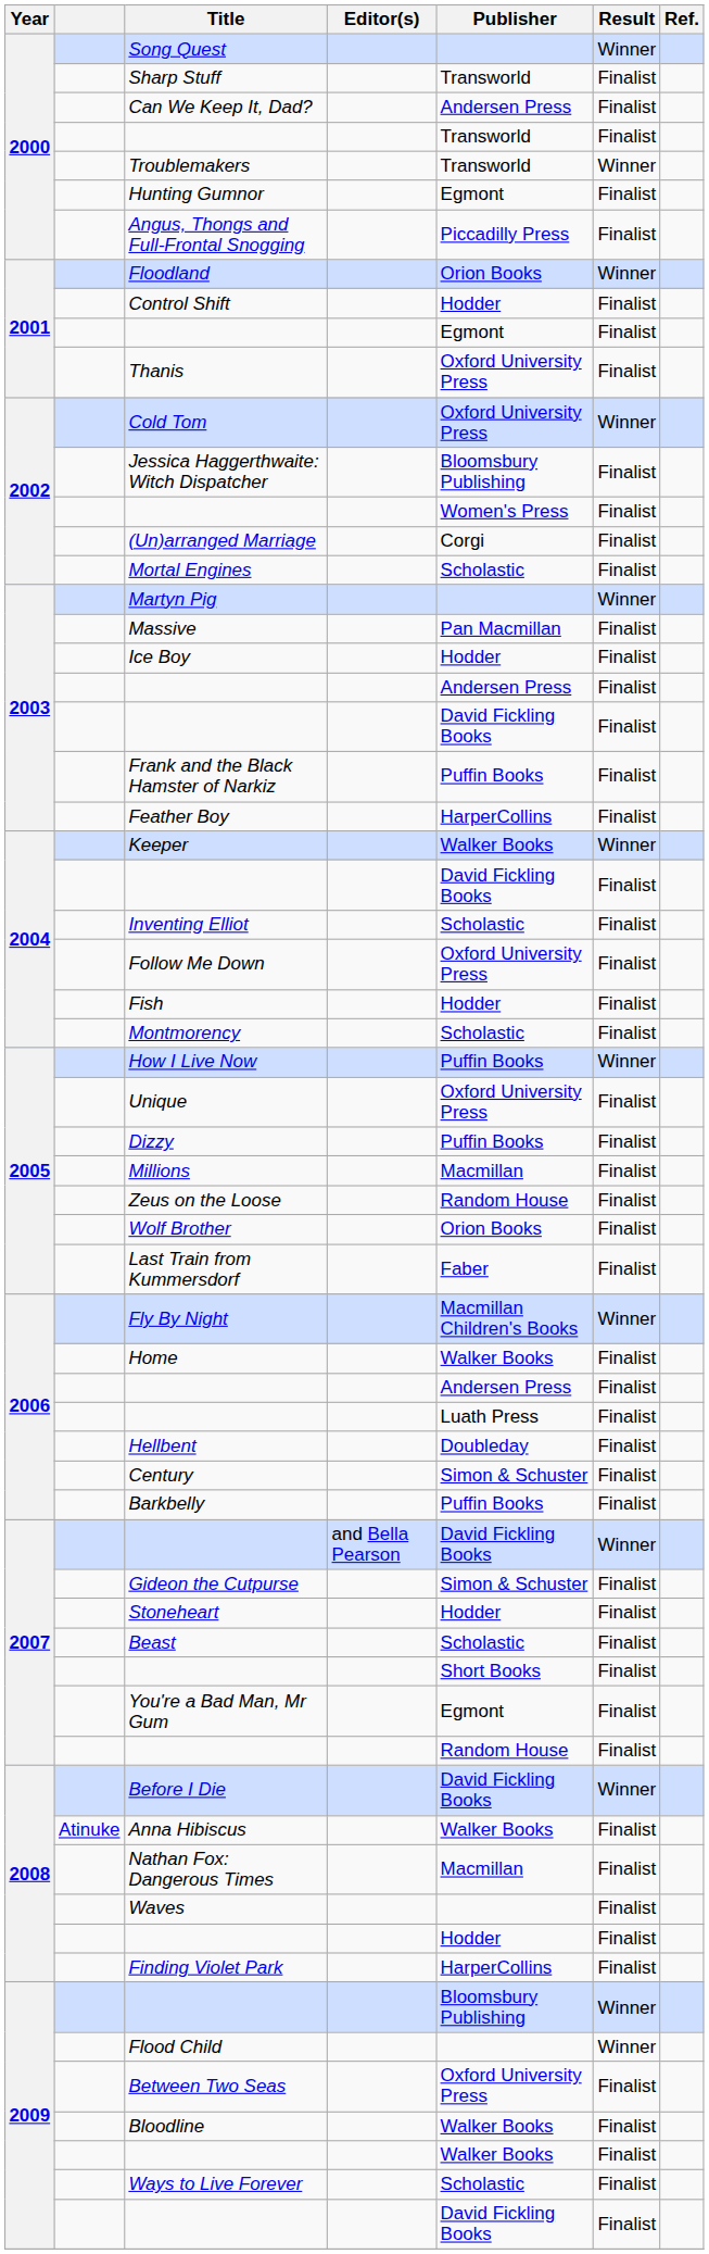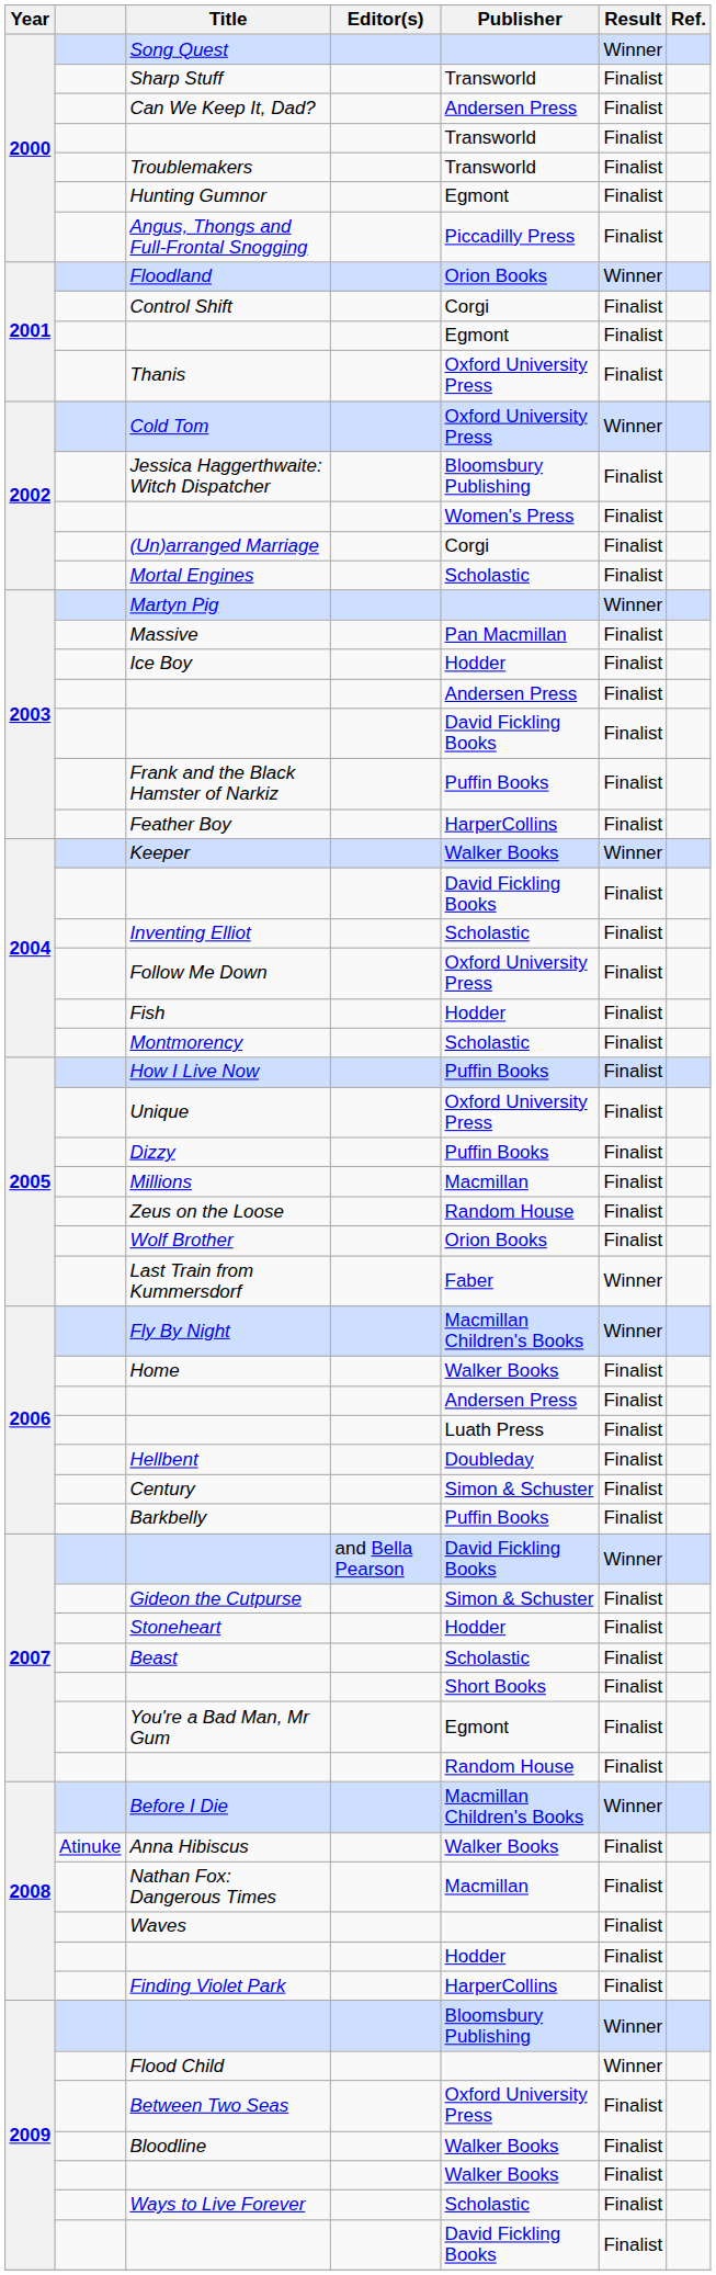Troublemakers | Result: Winner -> Finalist
Control Shift | Publisher: Hodder -> Corgi
How I Live Now | Result: Winner -> Finalist
Last Train from Kummersdorf | Result: Finalist -> Winner
Before I Die | Publisher: David Fickling Books -> Macmillan Children's Books
